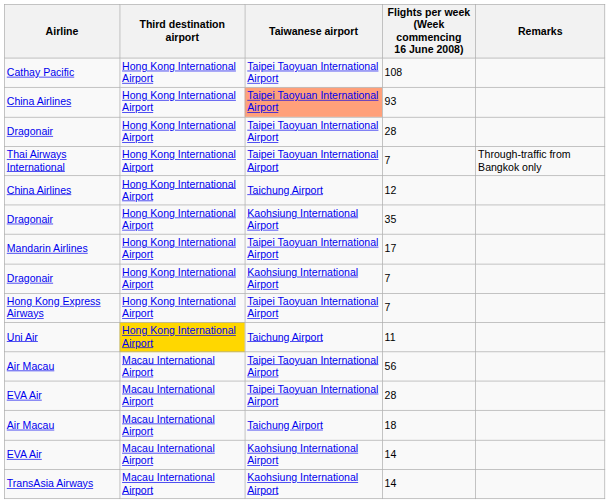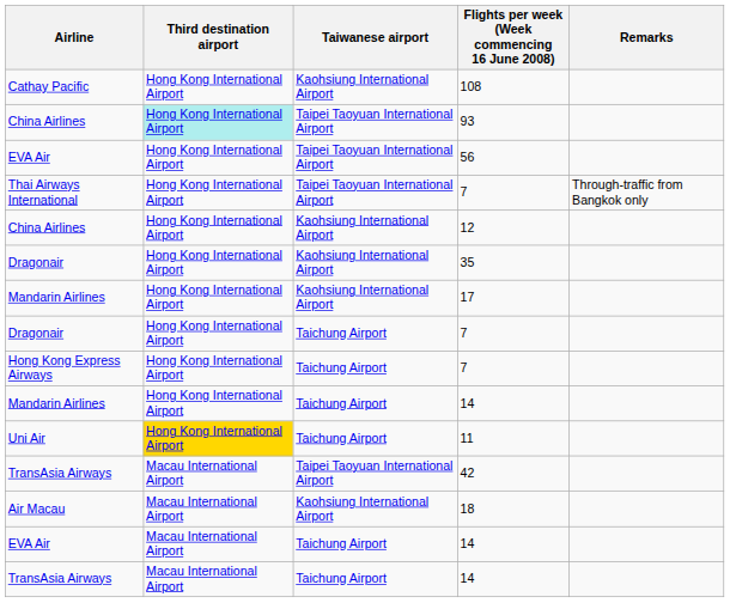108 | Taiwanese airport: Taipei Taoyuan International Airport -> Kaohsiung International Airport
93 | Third destination airport: no background -> paleturquoise background
93 | Taiwanese airport: lightsalmon background -> no background
- row: Dragonair | Hong Kong International Airport | Taipei Taoyuan International Airport | 28
+ row: EVA Air | Hong Kong International Airport | Taipei Taoyuan International Airport | 56
12 | Taiwanese airport: Taichung Airport -> Kaohsiung International Airport
17 | Taiwanese airport: Taipei Taoyuan International Airport -> Kaohsiung International Airport
Dragonair / 7 | Taiwanese airport: Kaohsiung International Airport -> Taichung Airport
Hong Kong Express Airways / 7 | Taiwanese airport: Taipei Taoyuan International Airport -> Taichung Airport
+ row: Mandarin Airlines | Hong Kong International Airport | Taichung Airport | 14
- row: Air Macau | Macau International Airport | Taipei Taoyuan International Airport | 56
- row: EVA Air | Macau International Airport | Taipei Taoyuan International Airport | 28
+ row: TransAsia Airways | Macau International Airport | Taipei Taoyuan International Airport | 42
18 | Taiwanese airport: Taichung Airport -> Kaohsiung International Airport
EVA Air / 14 | Taiwanese airport: Kaohsiung International Airport -> Taichung Airport
TransAsia Airways / 14 | Taiwanese airport: Kaohsiung International Airport -> Taichung Airport
